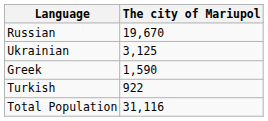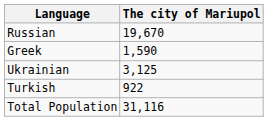rows swapped: Ukrainian <-> Greek
